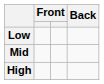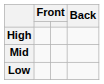rows swapped: High <-> Low
